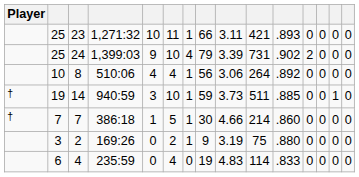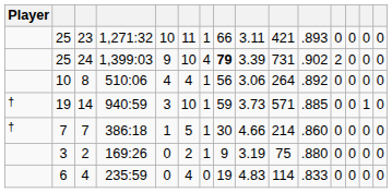24 | column 8: normal -> bold
14 | column 10: 511 -> 571
